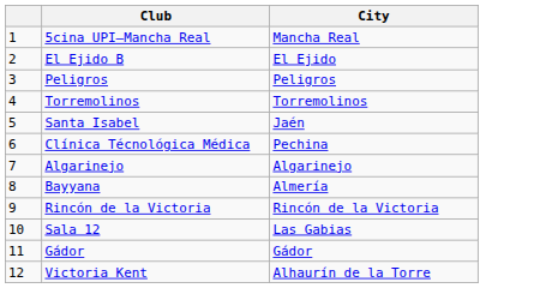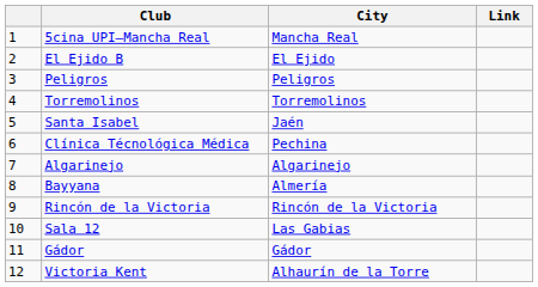+ column: Link
